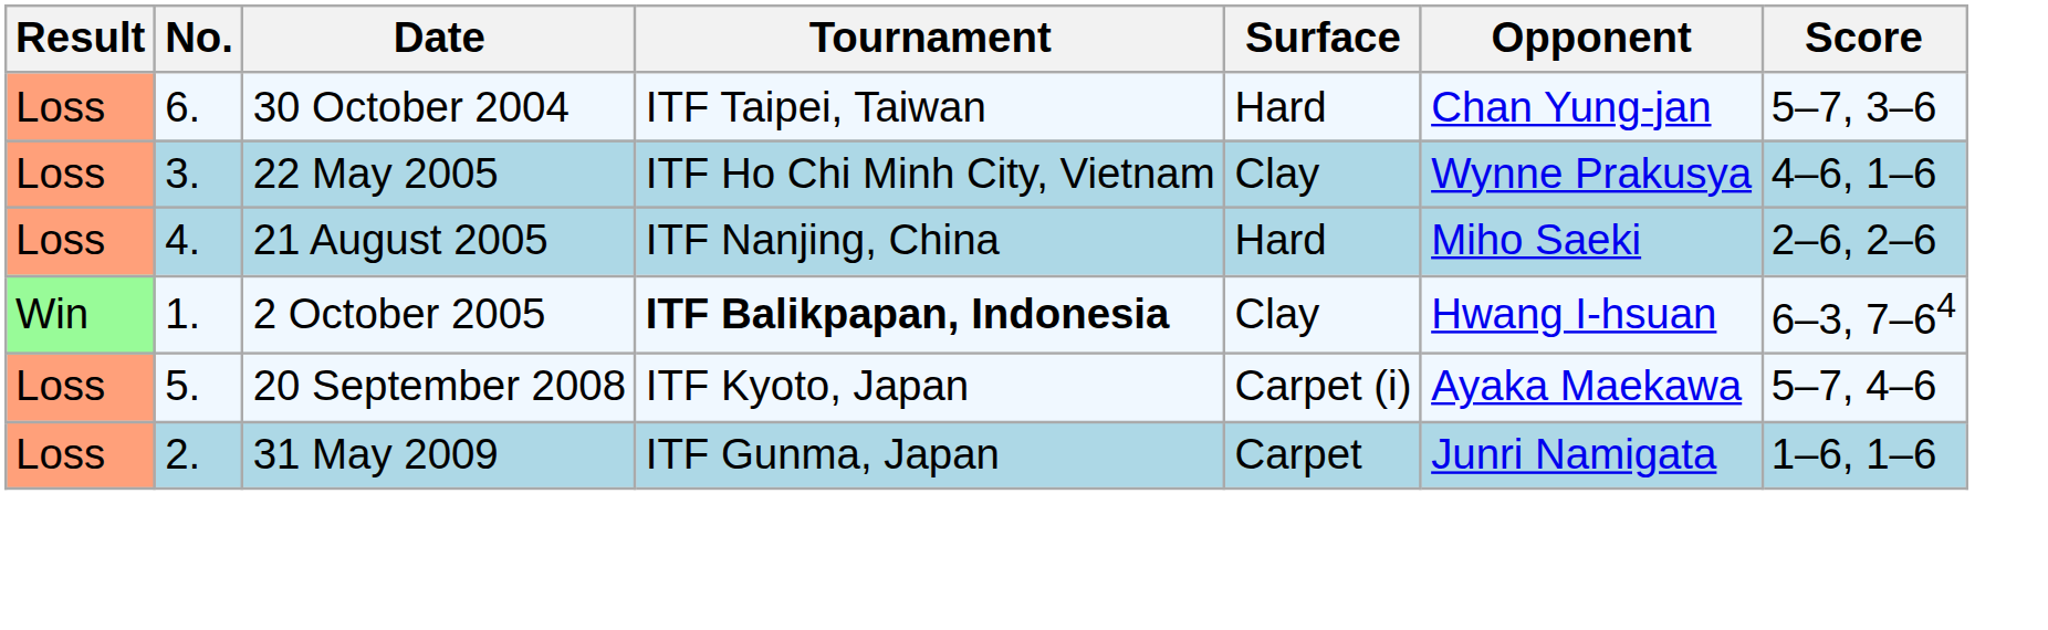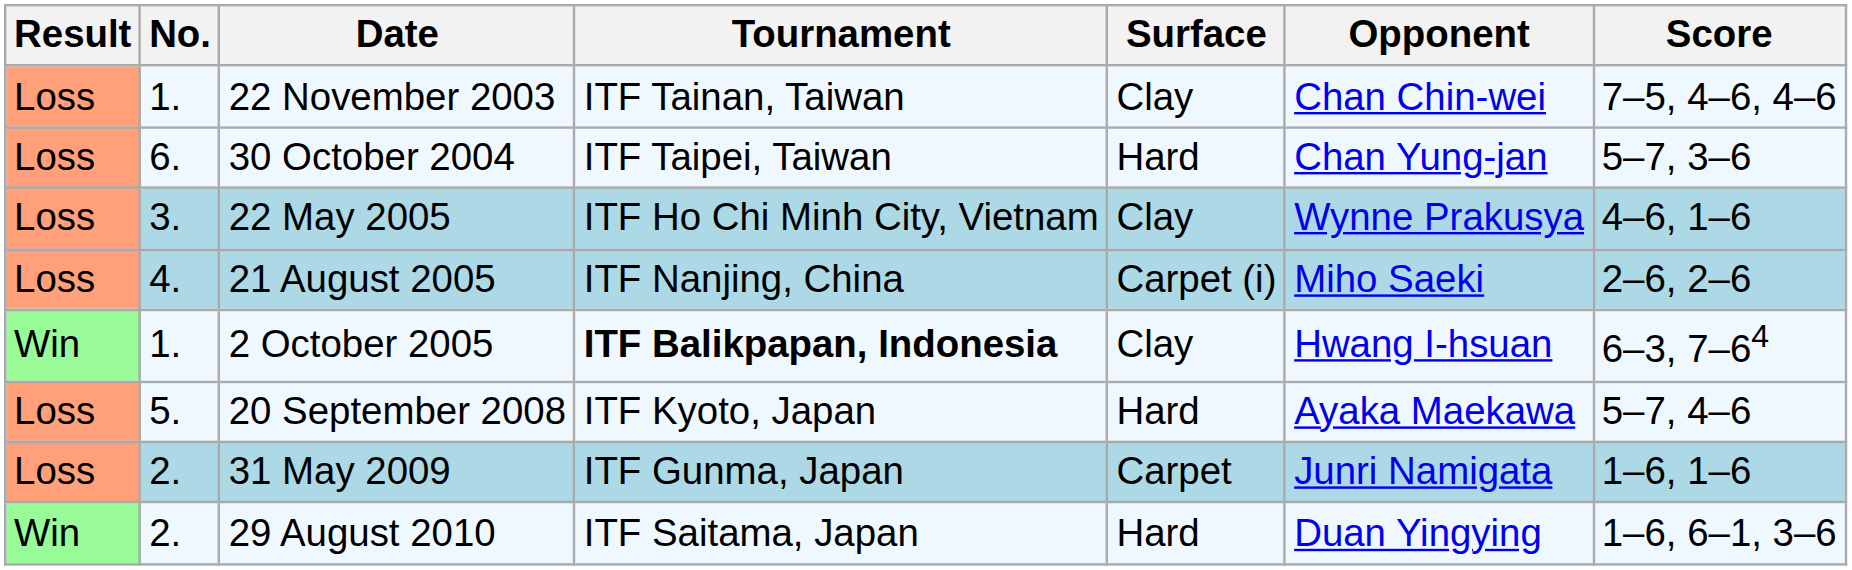+ row: Loss | 1. | 22 November 2003 | ITF Tainan, Taiwan | Clay | Chan Chin-wei | 7–5, 4–6, 4–6
21 August 2005 | Surface: Hard -> Carpet (i)
20 September 2008 | Surface: Carpet (i) -> Hard
+ row: Win | 2. | 29 August 2010 | ITF Saitama, Japan | Hard | Duan Yingying | 1–6, 6–1, 3–6
